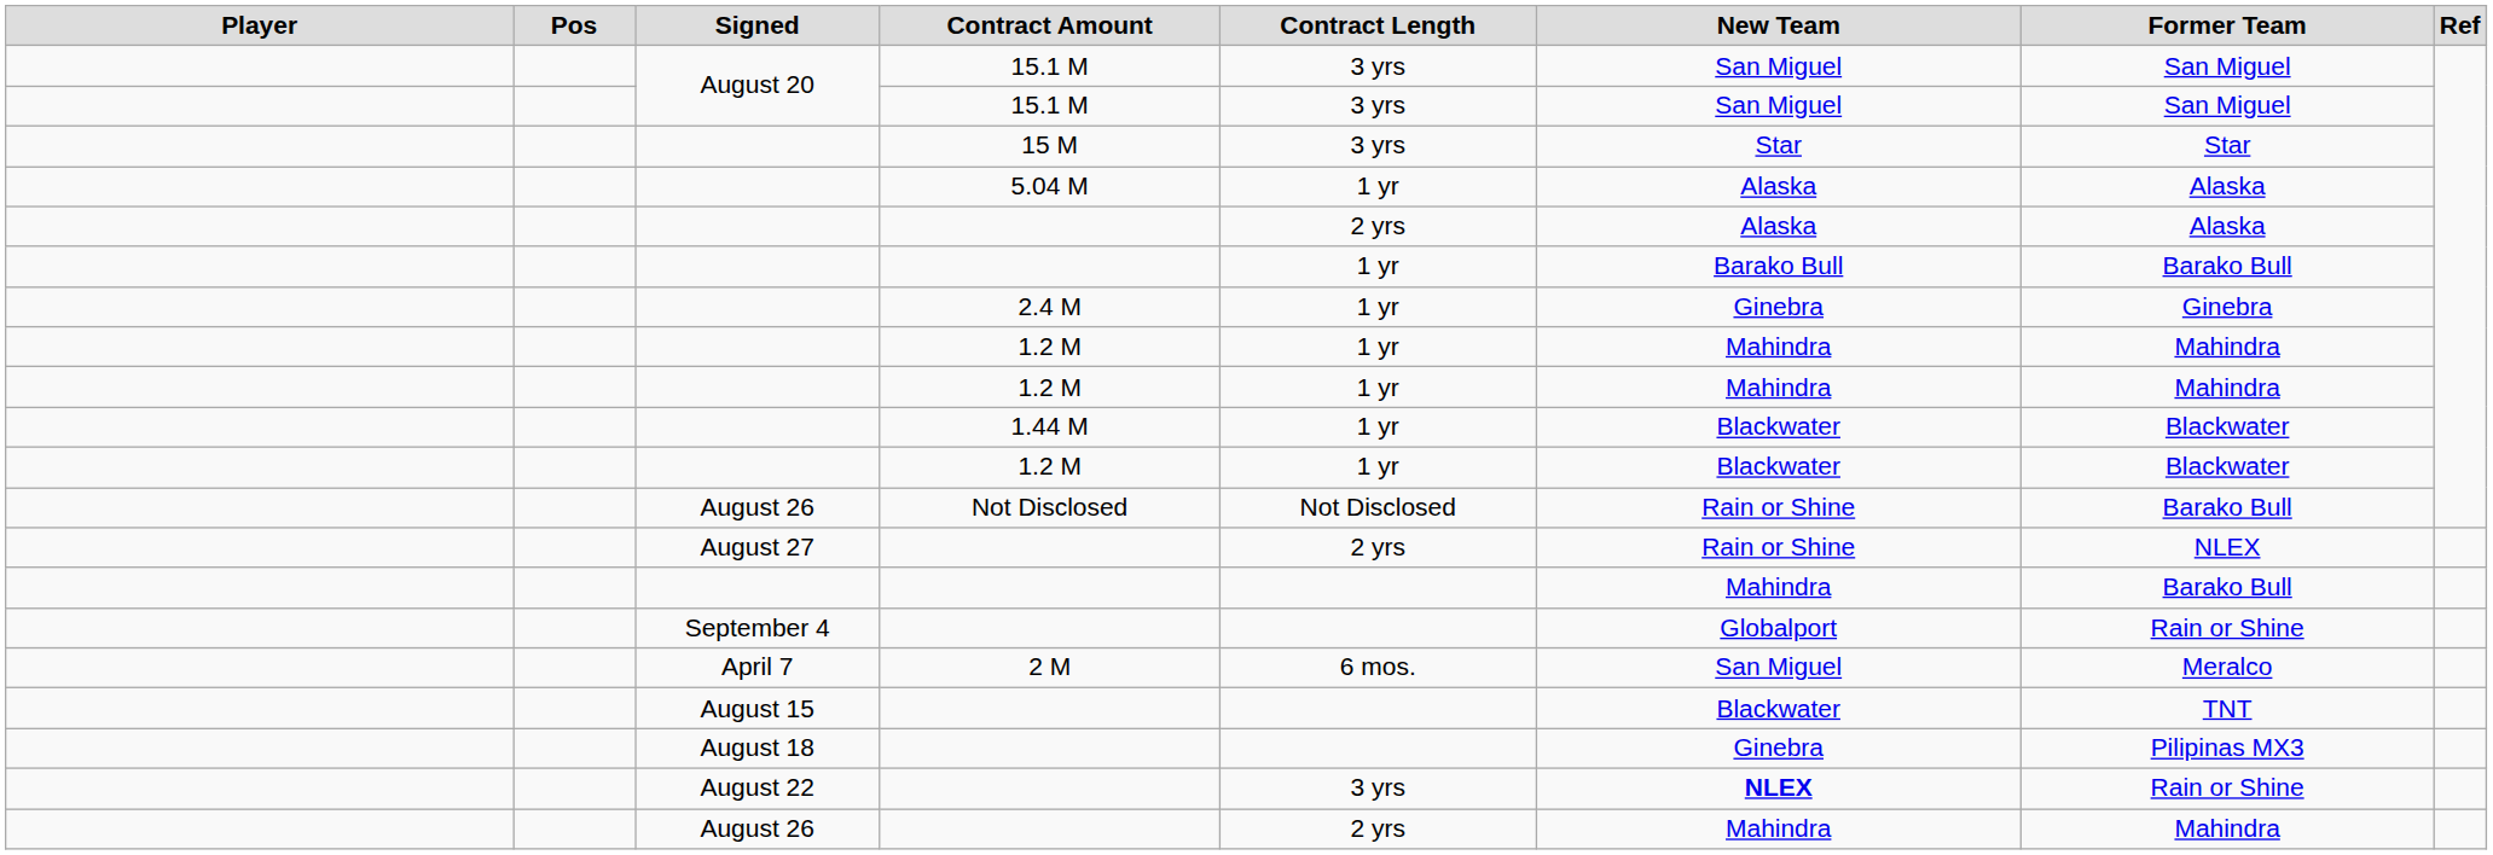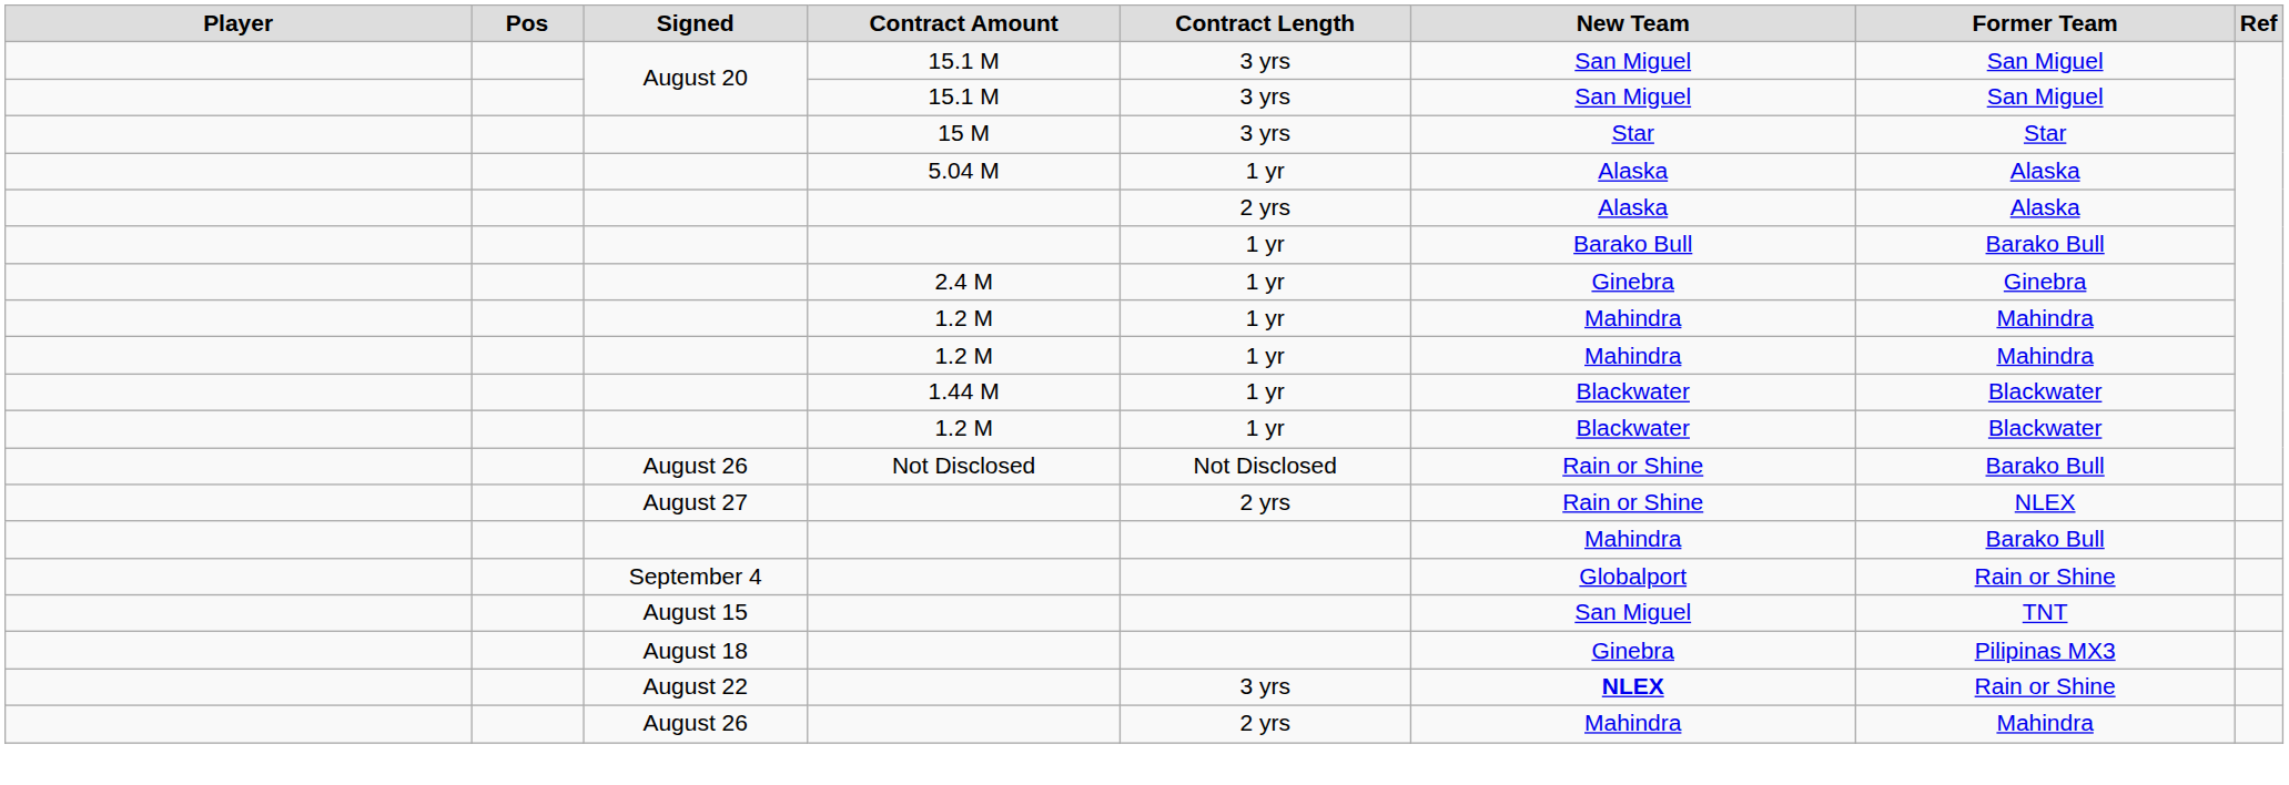- row: April 7 | 2 M | 6 mos. | San Miguel | Meralco
August 15 | New Team: Blackwater -> San Miguel
